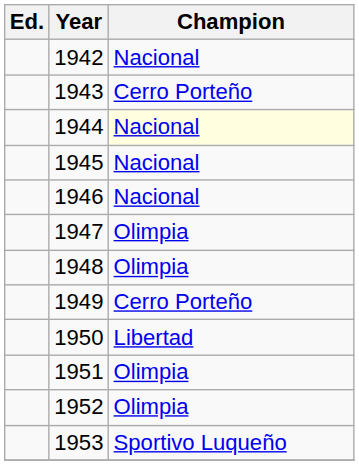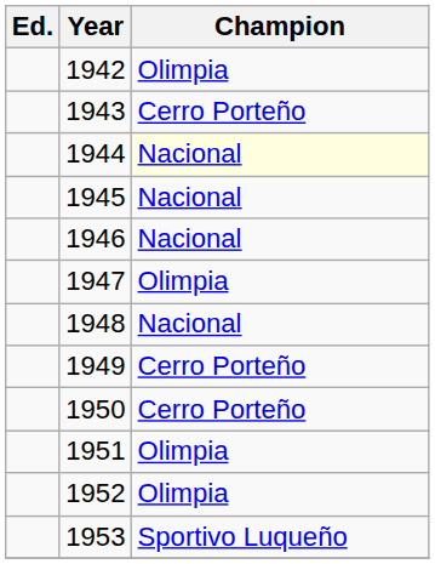1942 | Champion: Nacional -> Olimpia
1948 | Champion: Olimpia -> Nacional
1950 | Champion: Libertad -> Cerro Porteño
